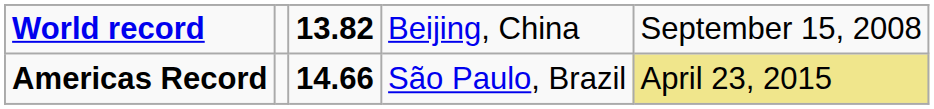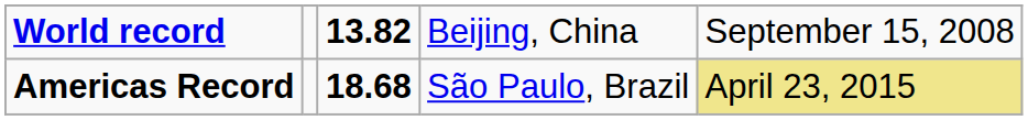Americas Record | column 3: 14.66 -> 18.68
